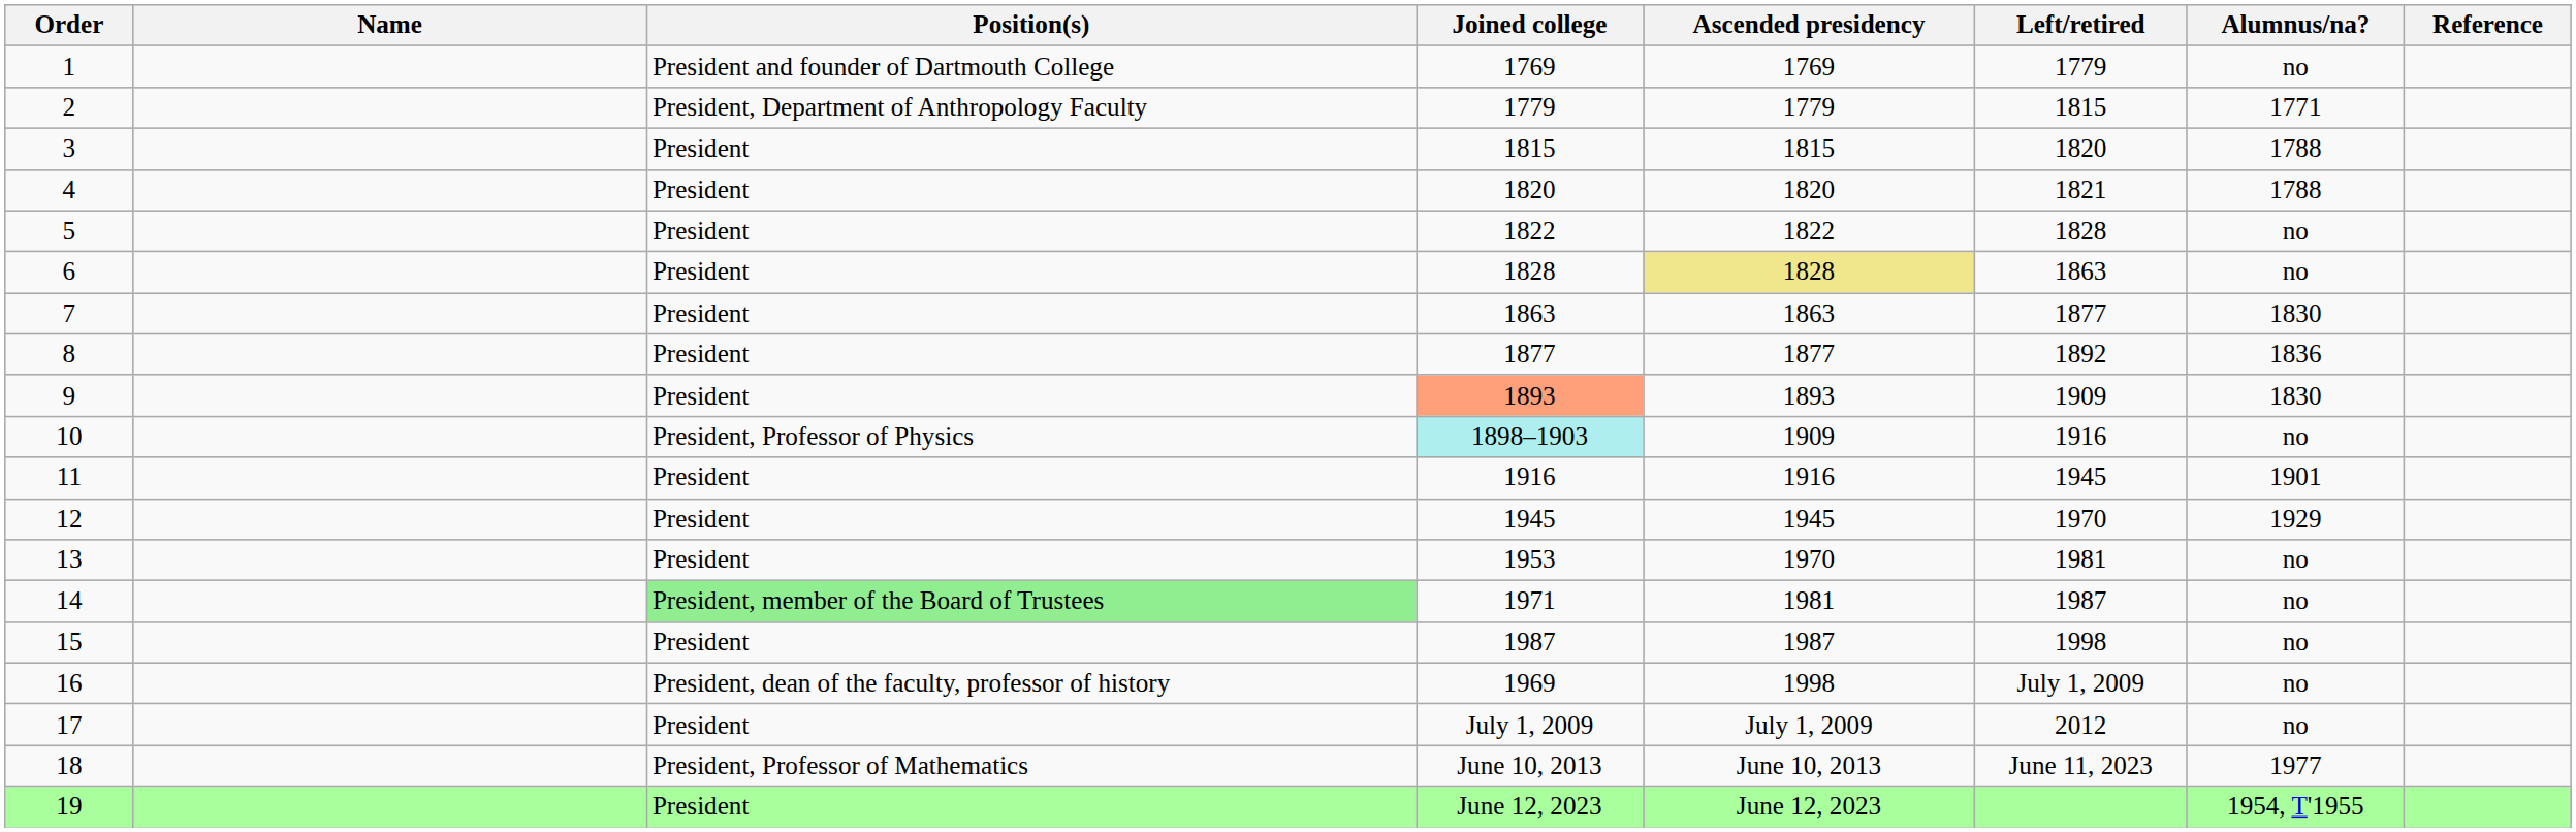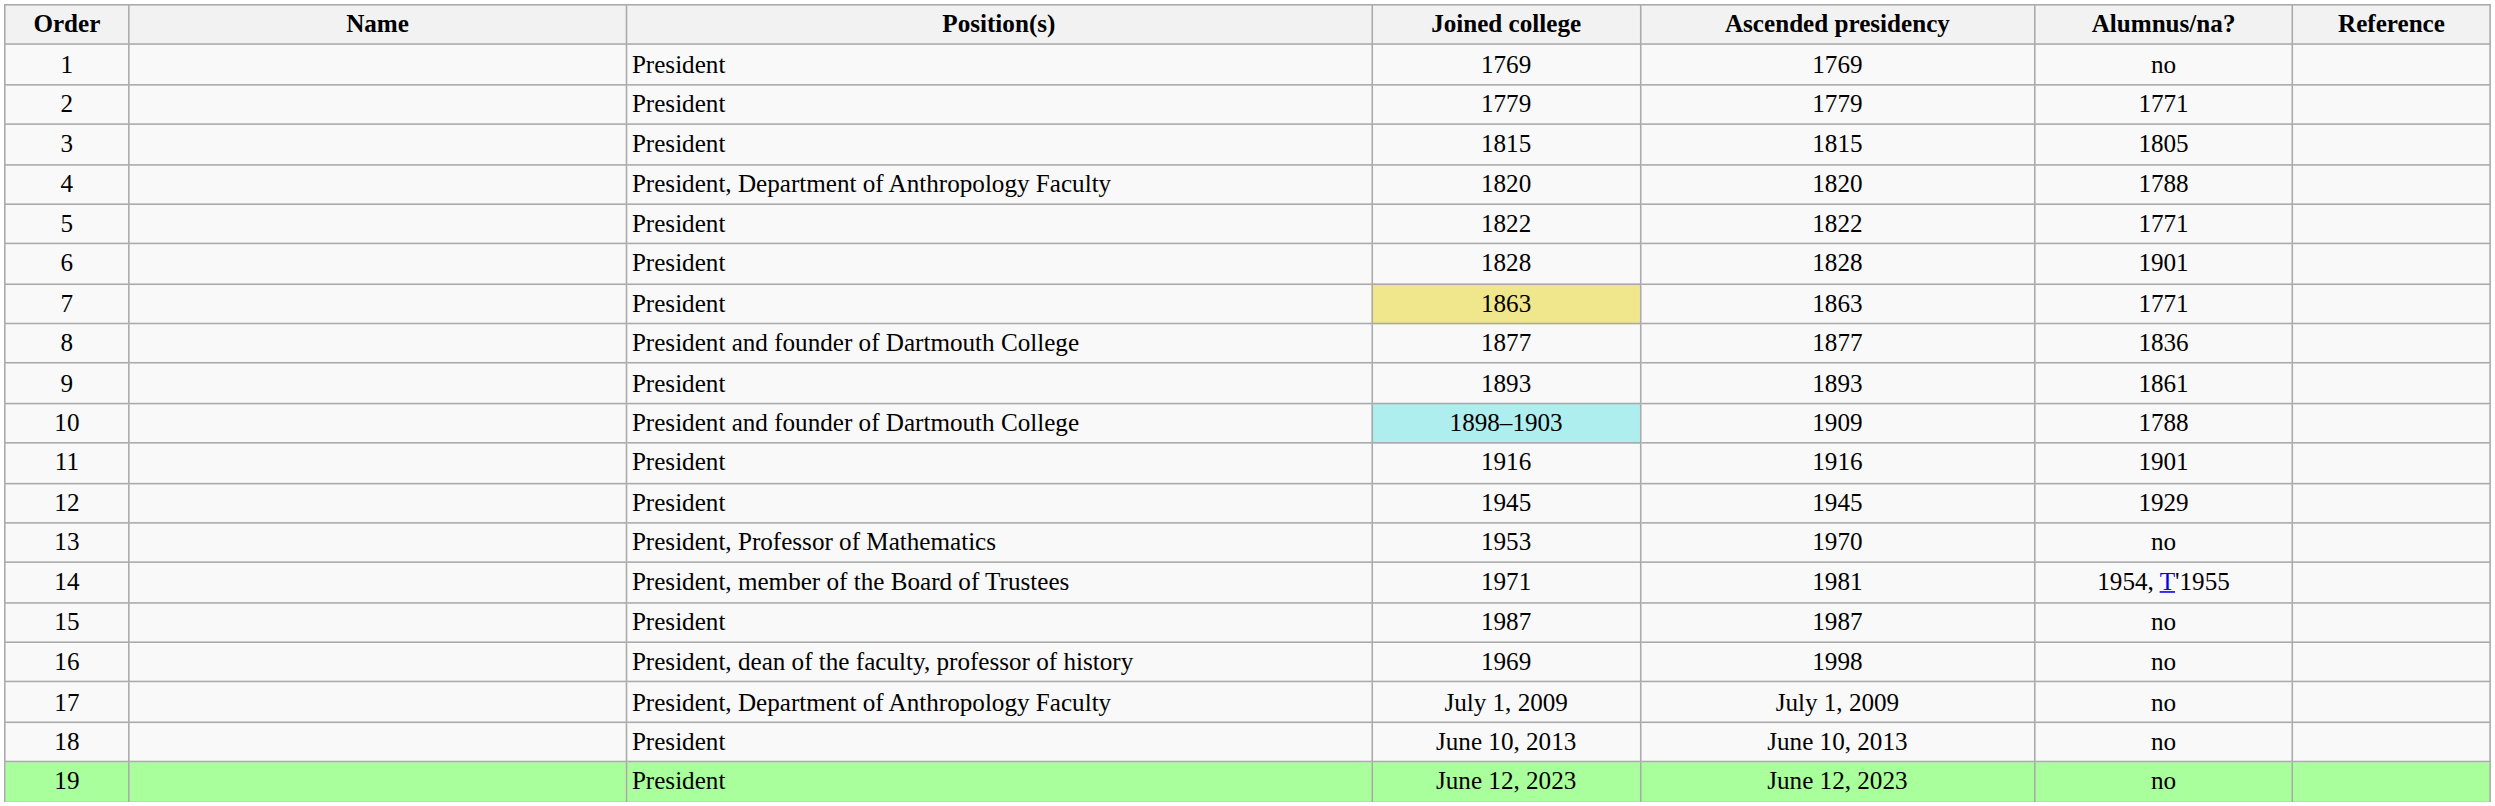- column: Left/retired | 1779 | 1815 | 1820 | 1821 | 1828 | 1863 | 1877 | 1892 | 1909 | 1916 | 1945 | 1970 | 1981 | 1987 | 1998 | July 1, 2009 | 2012 | June 11, 2023
1 | Position(s): President and founder of Dartmouth College -> President
2 | Position(s): President, Department of Anthropology Faculty -> President
3 | Alumnus/na?: 1788 -> 1805
4 | Position(s): President -> President, Department of Anthropology Faculty
5 | Alumnus/na?: no -> 1771
6 | Ascended presidency: khaki background -> no background
6 | Alumnus/na?: no -> 1901
7 | Joined college: no background -> khaki background
7 | Alumnus/na?: 1830 -> 1771
8 | Position(s): President -> President and founder of Dartmouth College
9 | Joined college: lightsalmon background -> no background
9 | Alumnus/na?: 1830 -> 1861
10 | Position(s): President, Professor of Physics -> President and founder of Dartmouth College
10 | Alumnus/na?: no -> 1788
13 | Position(s): President -> President, Professor of Mathematics
14 | Position(s): lightgreen background -> no background
14 | Alumnus/na?: no -> 1954, T'1955
17 | Position(s): President -> President, Department of Anthropology Faculty
18 | Position(s): President, Professor of Mathematics -> President
18 | Alumnus/na?: 1977 -> no
19 | Alumnus/na?: 1954, T'1955 -> no
